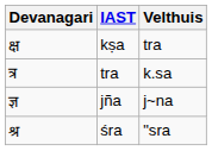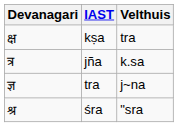त्र | IAST: tra -> jña
ज्ञ | IAST: jña -> tra
